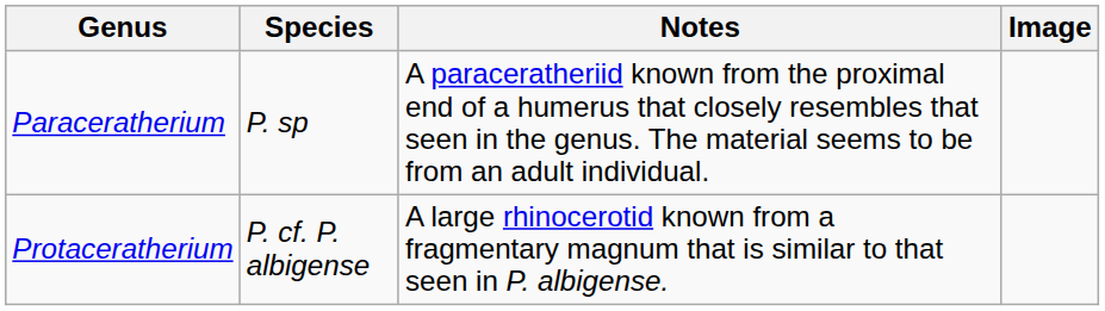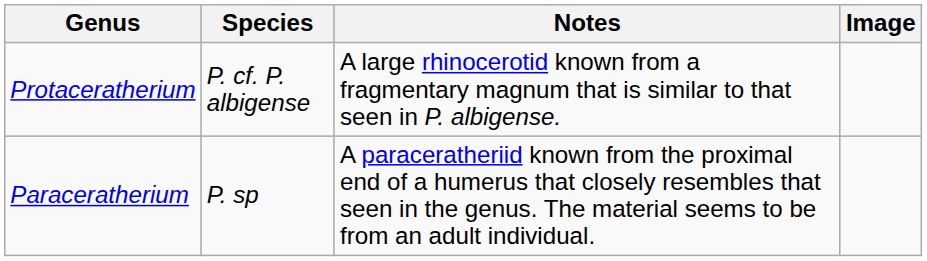rows swapped: Paraceratherium <-> Protaceratherium
